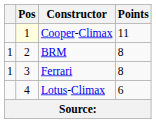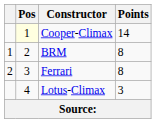Cooper-Climax | Points: 11 -> 14
Ferrari | column 1: 1 -> 2
Lotus-Climax | Points: 6 -> 3
